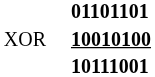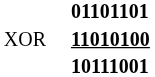XOR | 01101101: 10010100 -> 11010100
